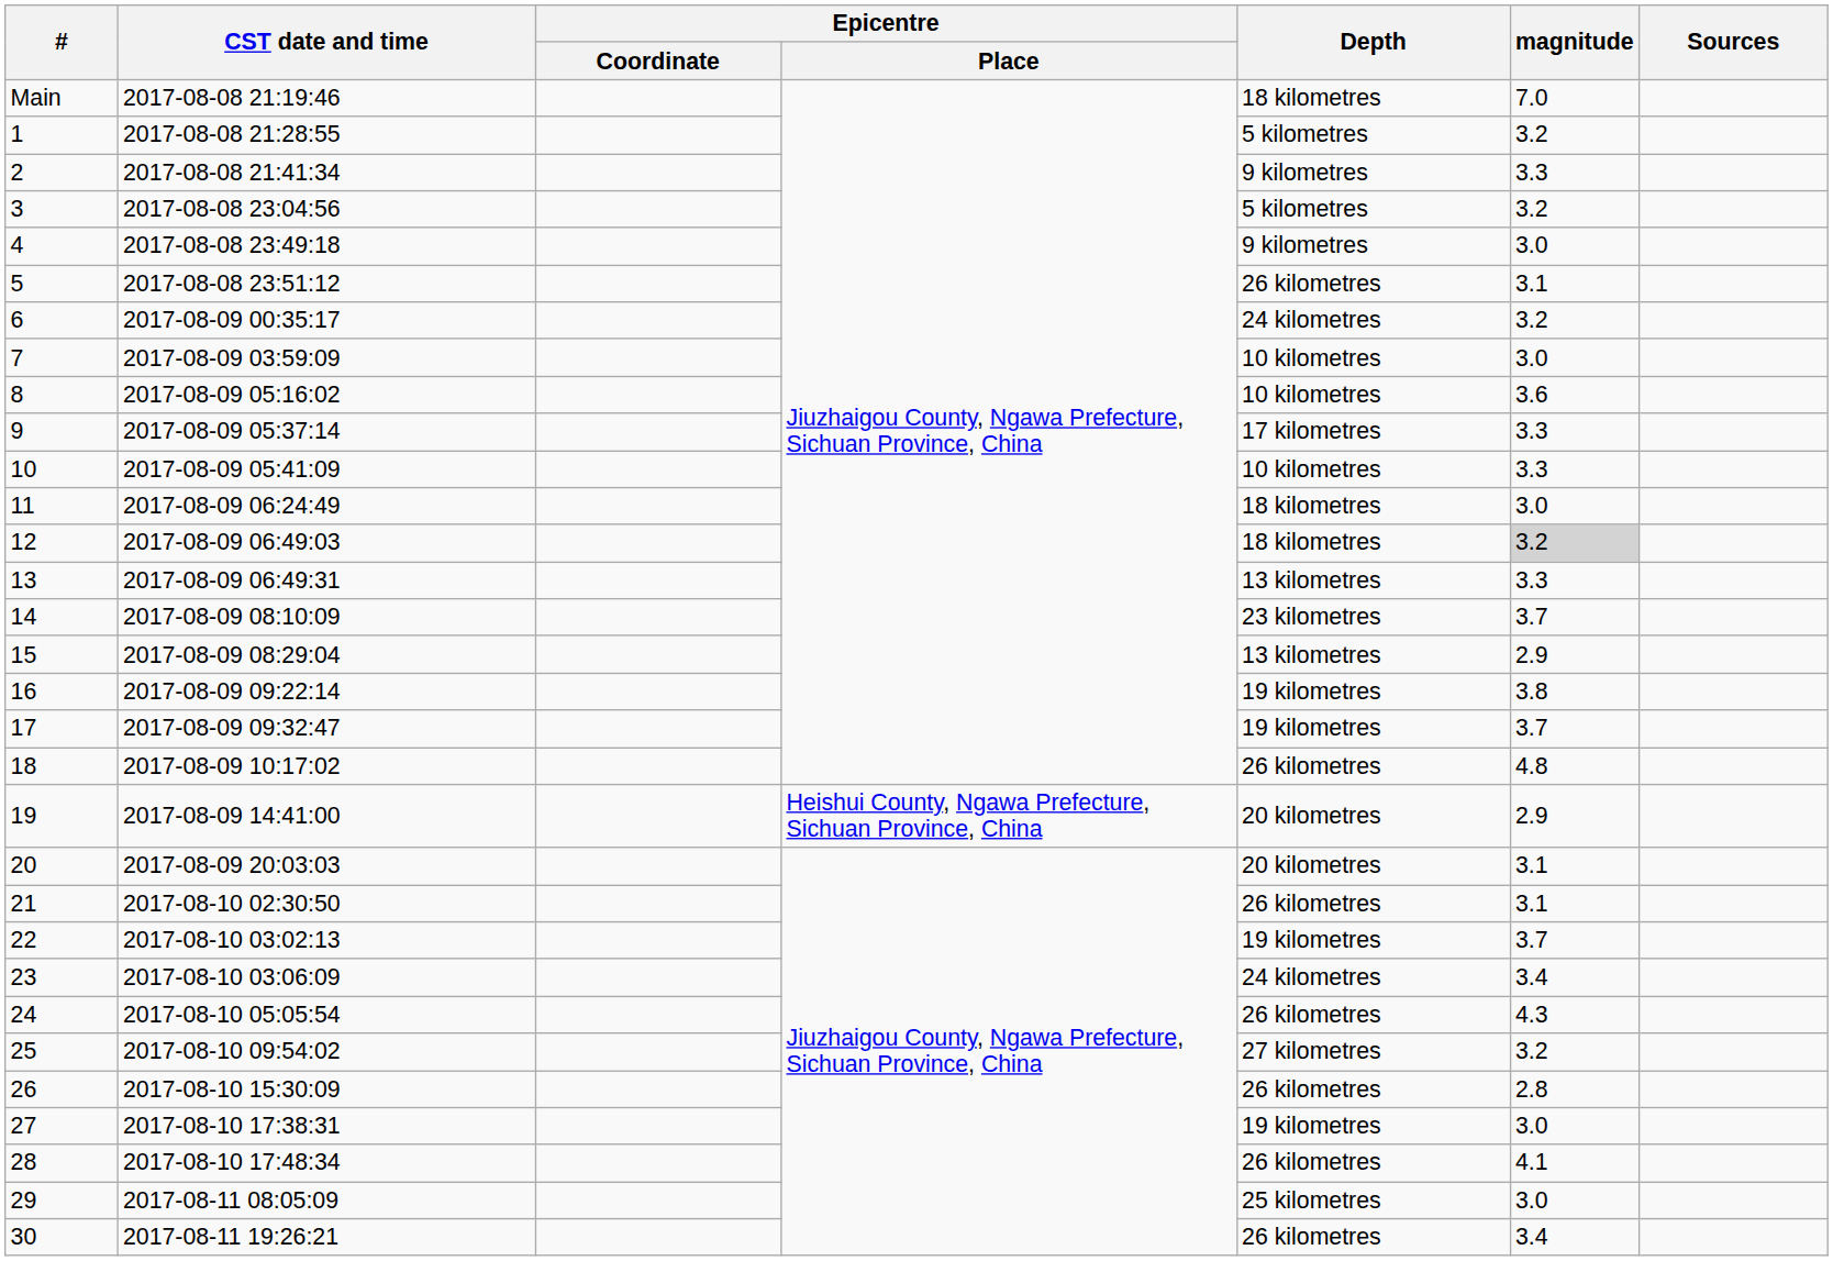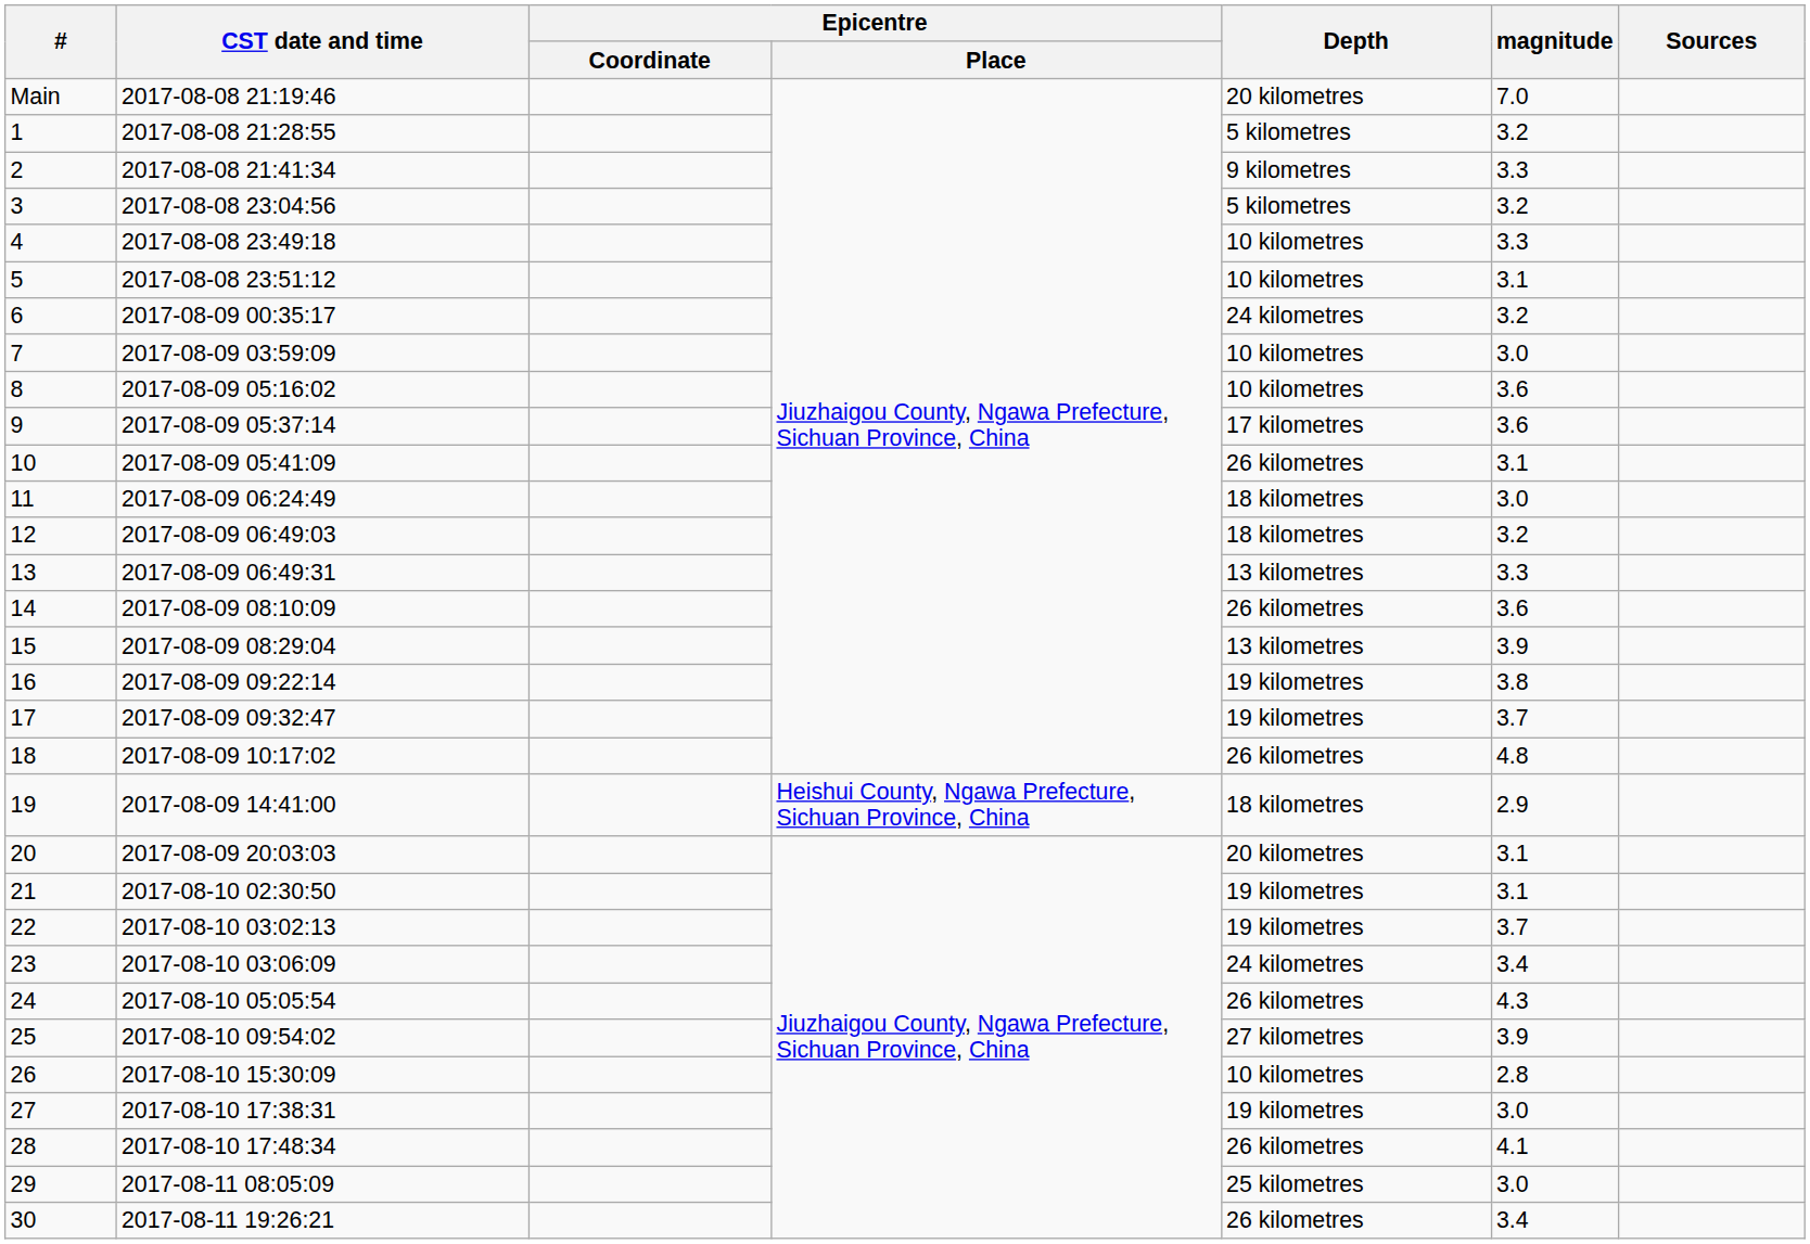Main | Depth: 18 kilometres -> 20 kilometres
4 | Depth: 9 kilometres -> 10 kilometres
4 | magnitude: 3.0 -> 3.3
5 | Depth: 26 kilometres -> 10 kilometres
9 | magnitude: 3.3 -> 3.6
10 | Depth: 10 kilometres -> 26 kilometres
10 | magnitude: 3.3 -> 3.1
12 | magnitude: lightgrey background -> no background
14 | Depth: 23 kilometres -> 26 kilometres
14 | magnitude: 3.7 -> 3.6
15 | magnitude: 2.9 -> 3.9
19 | Depth: 20 kilometres -> 18 kilometres
21 | Depth: 26 kilometres -> 19 kilometres
25 | magnitude: 3.2 -> 3.9
26 | Depth: 26 kilometres -> 10 kilometres
